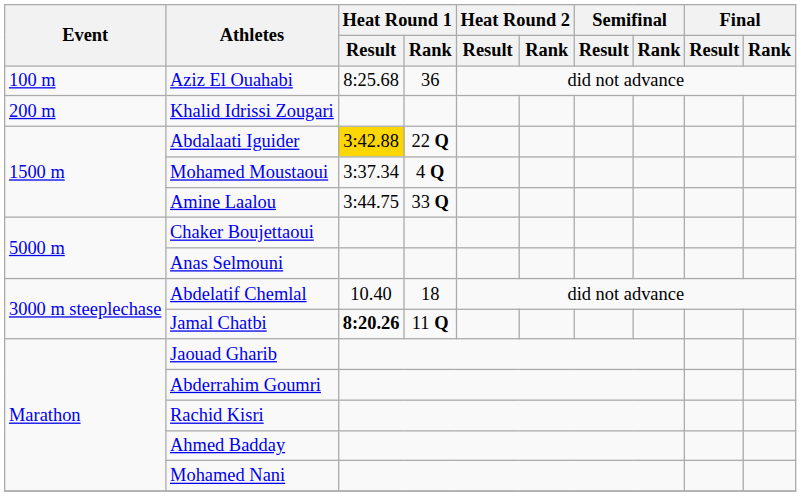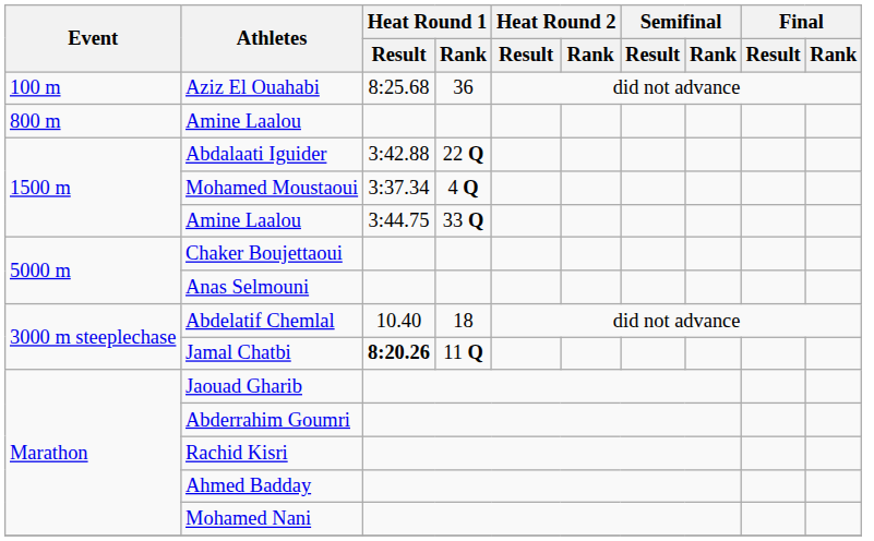- row: 200 m | Khalid Idrissi Zougari
+ row: 800 m | Amine Laalou
Abdalaati Iguider | Heat Round 1 / Result: gold background -> no background
